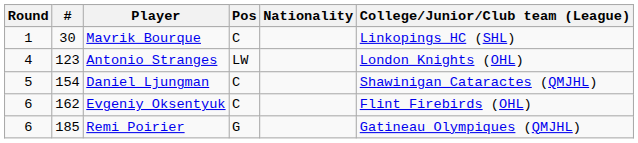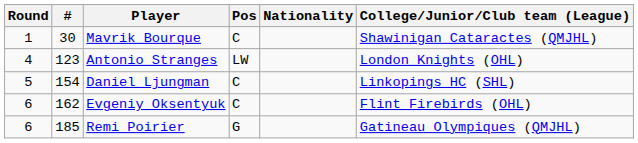Mavrik Bourque | College/Junior/Club team (League): Linkopings HC (SHL) -> Shawinigan Cataractes (QMJHL)
Daniel Ljungman | College/Junior/Club team (League): Shawinigan Cataractes (QMJHL) -> Linkopings HC (SHL)
